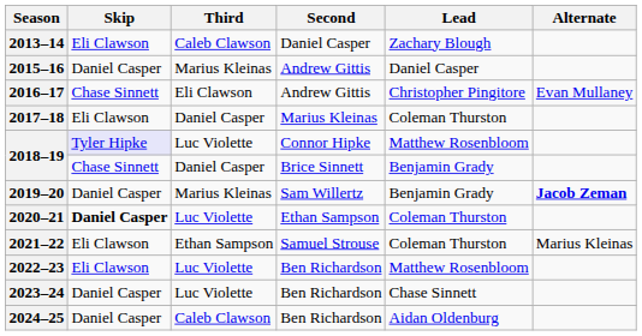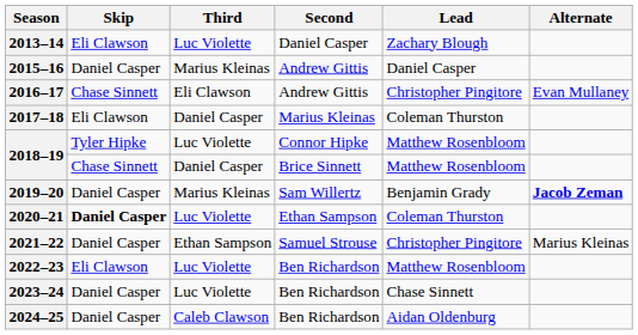2013–14 | Third: Caleb Clawson -> Luc Violette
2018–19 / Connor Hipke | Skip: lavender background -> no background
2018–19 / Brice Sinnett | Lead: Benjamin Grady -> Matthew Rosenbloom
2021–22 | Skip: Eli Clawson -> Daniel Casper
2021–22 | Lead: Coleman Thurston -> Christopher Pingitore
